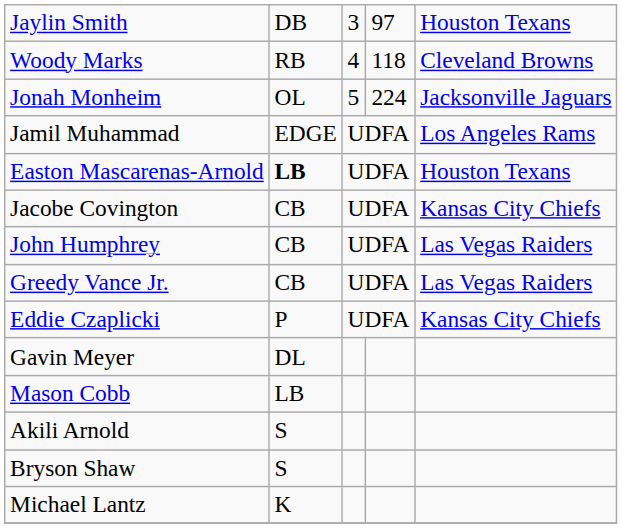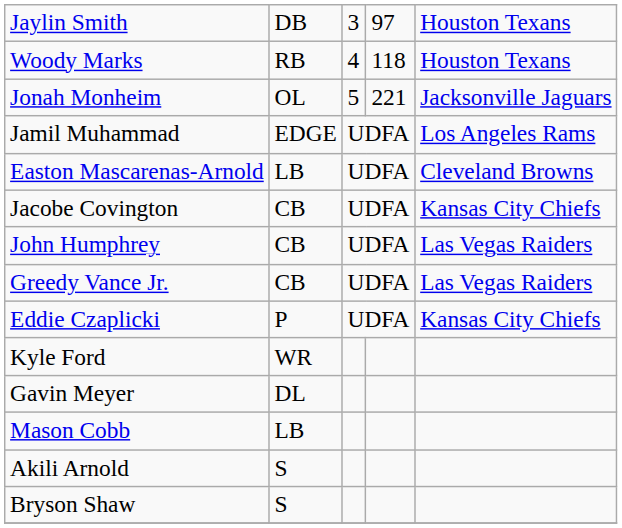Woody Marks | column 5: Cleveland Browns -> Houston Texans
Jonah Monheim | column 4: 224 -> 221
Easton Mascarenas-Arnold | column 2: bold -> normal
Easton Mascarenas-Arnold | column 5: Houston Texans -> Cleveland Browns
+ row: Kyle Ford | WR
- row: Michael Lantz | K
